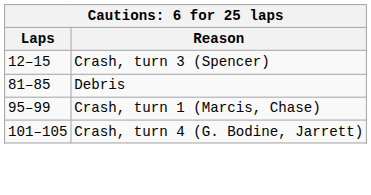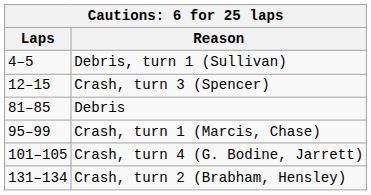+ row: 4–5 | Debris, turn 1 (Sullivan)
+ row: 131–134 | Crash, turn 2 (Brabham, Hensley)
